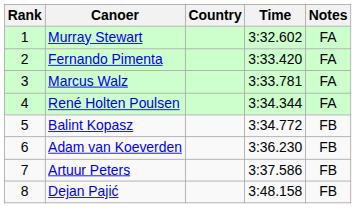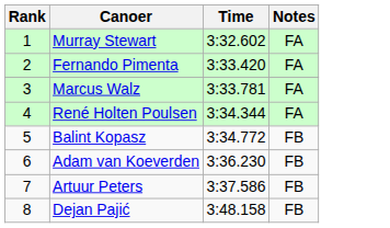- column: Country
